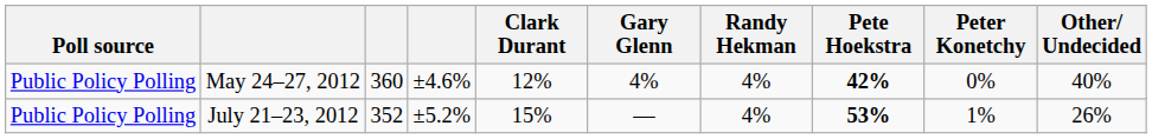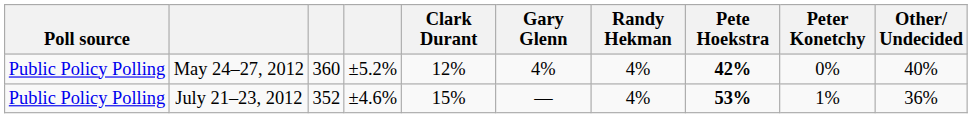May 24–27, 2012 | column 4: ±4.6% -> ±5.2%
July 21–23, 2012 | column 4: ±5.2% -> ±4.6%
July 21–23, 2012 | Other/ Undecided: 26% -> 36%
